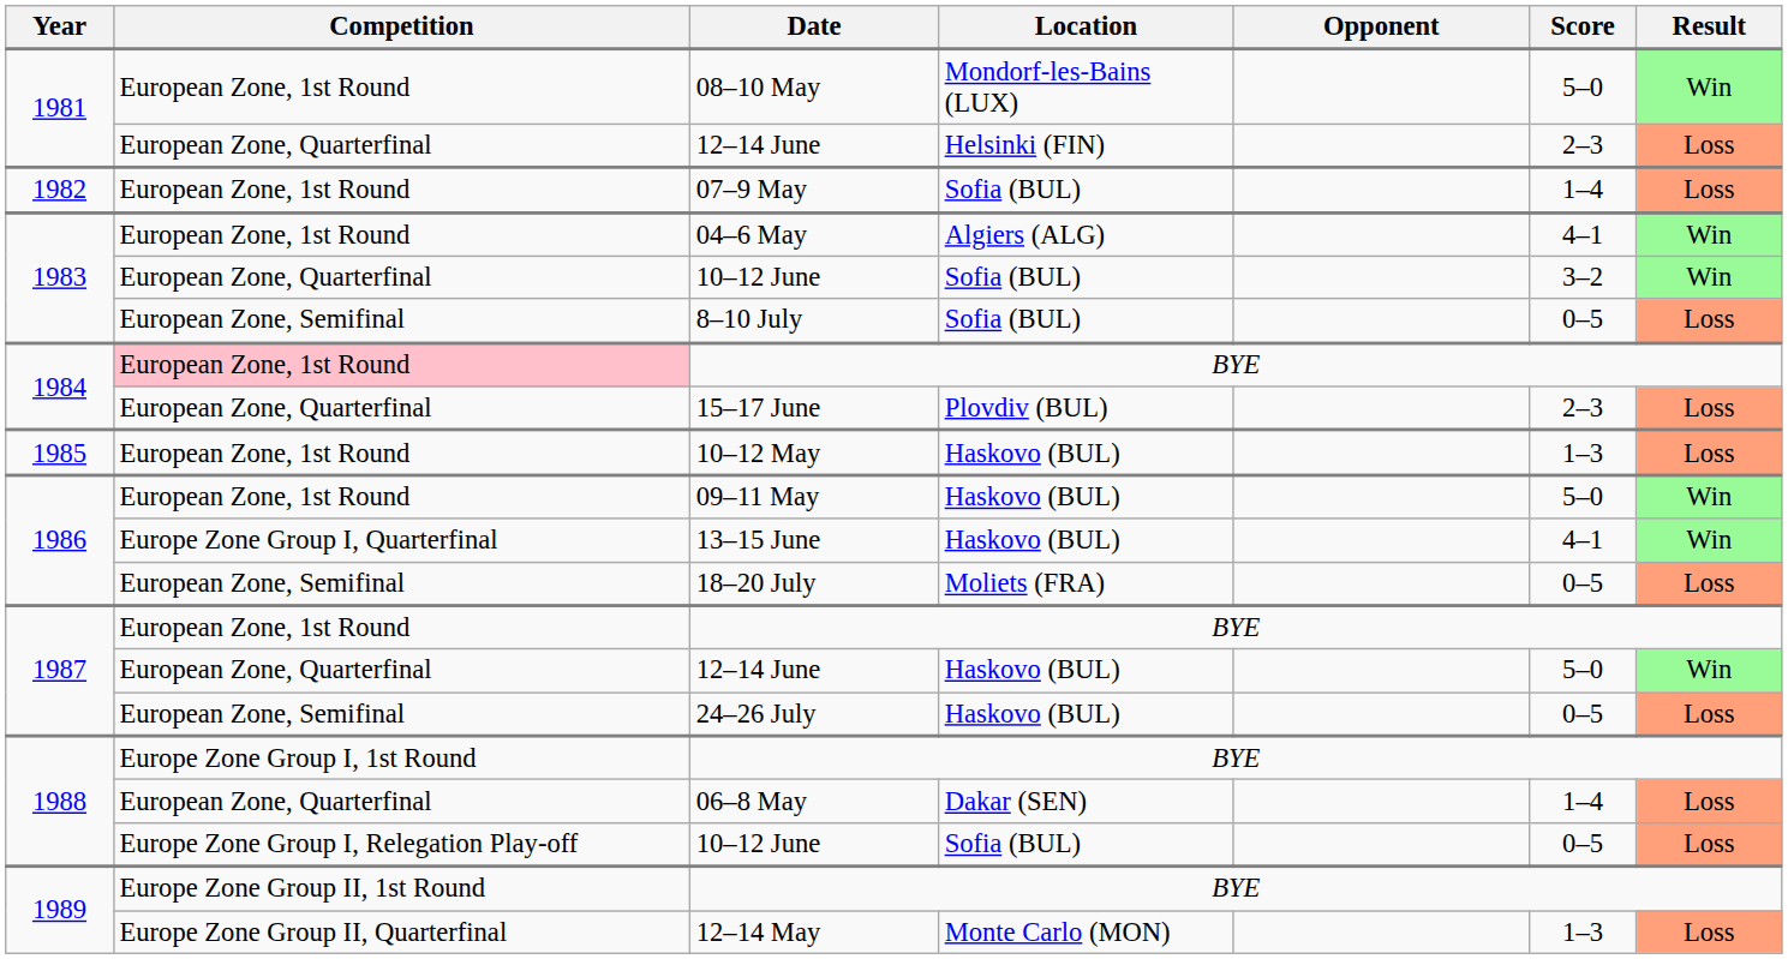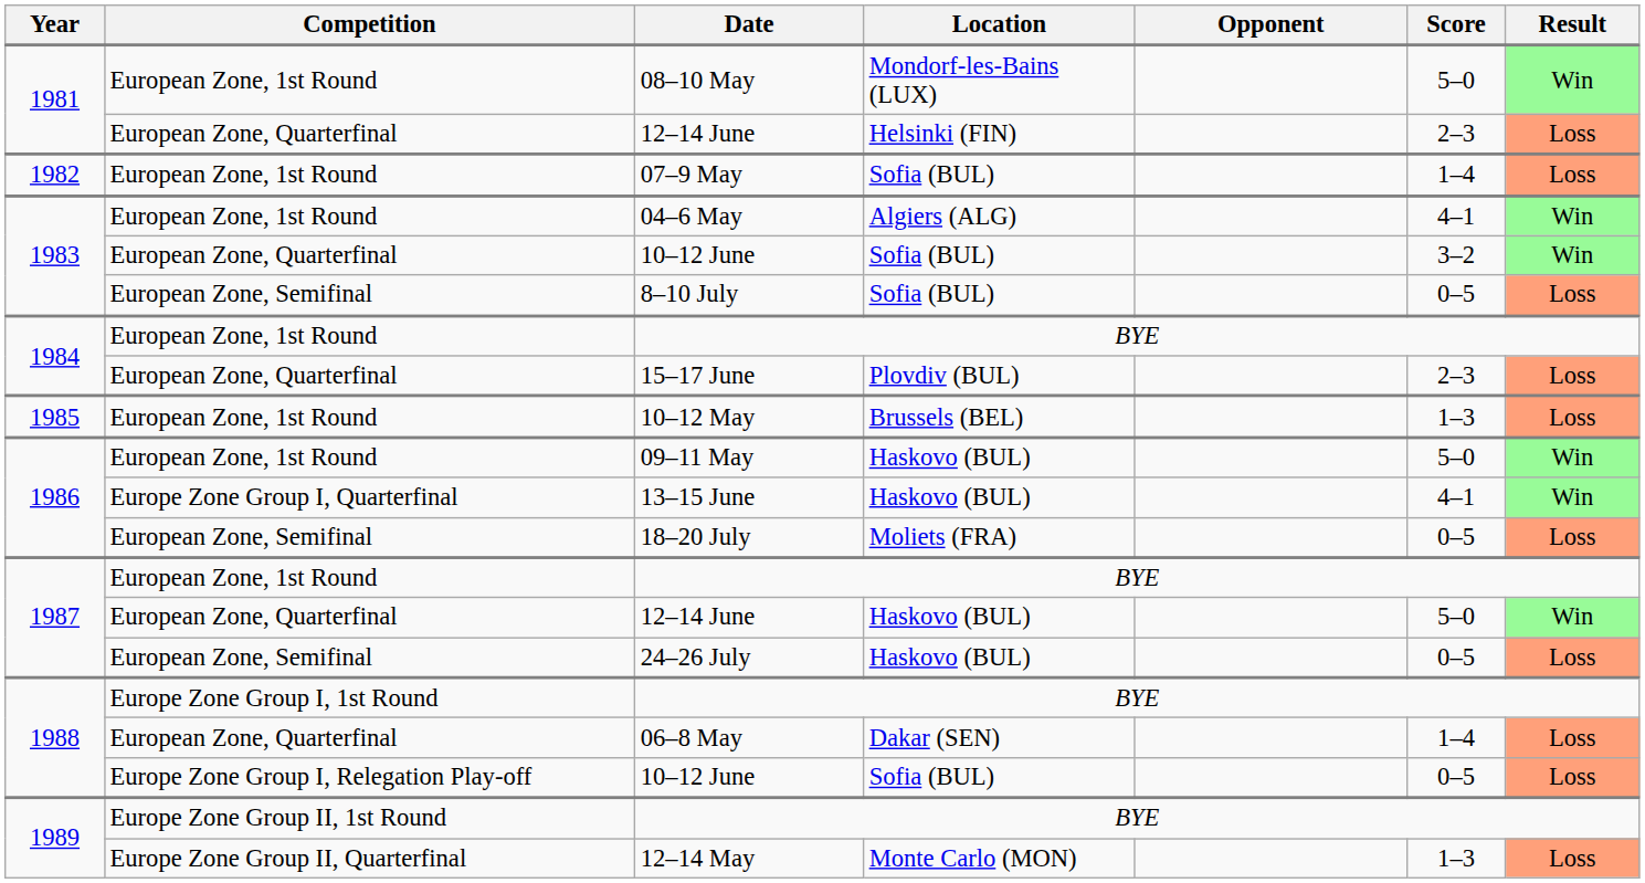1984 / BYE | Competition: pink background -> no background
10–12 May | Location: Haskovo (BUL) -> Brussels (BEL)
